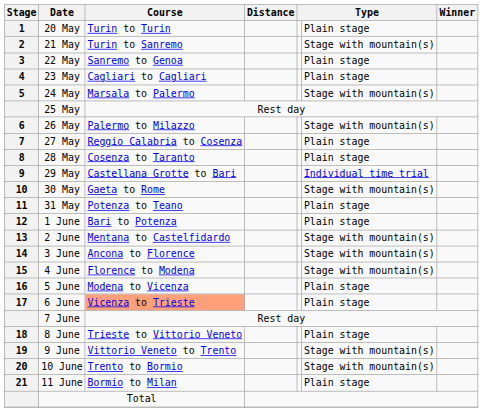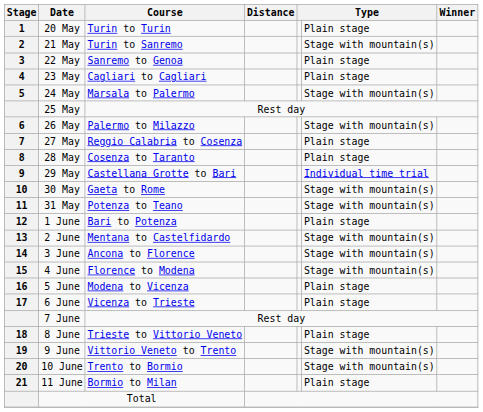31 May | column 6: Plain stage -> Stage with mountain(s)
6 June | Course: lightsalmon background -> no background
